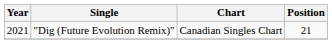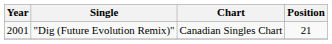"Dig (Future Evolution Remix)" | Year: 2021 -> 2001
